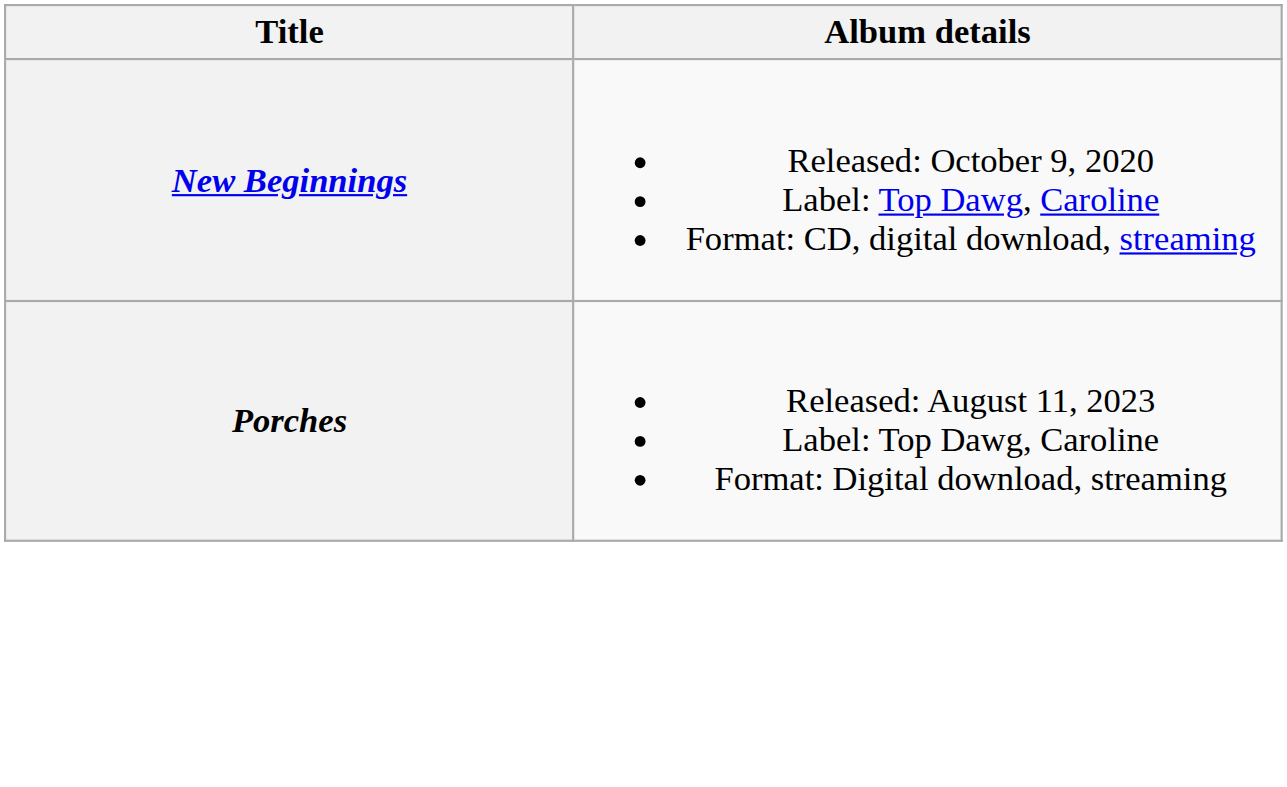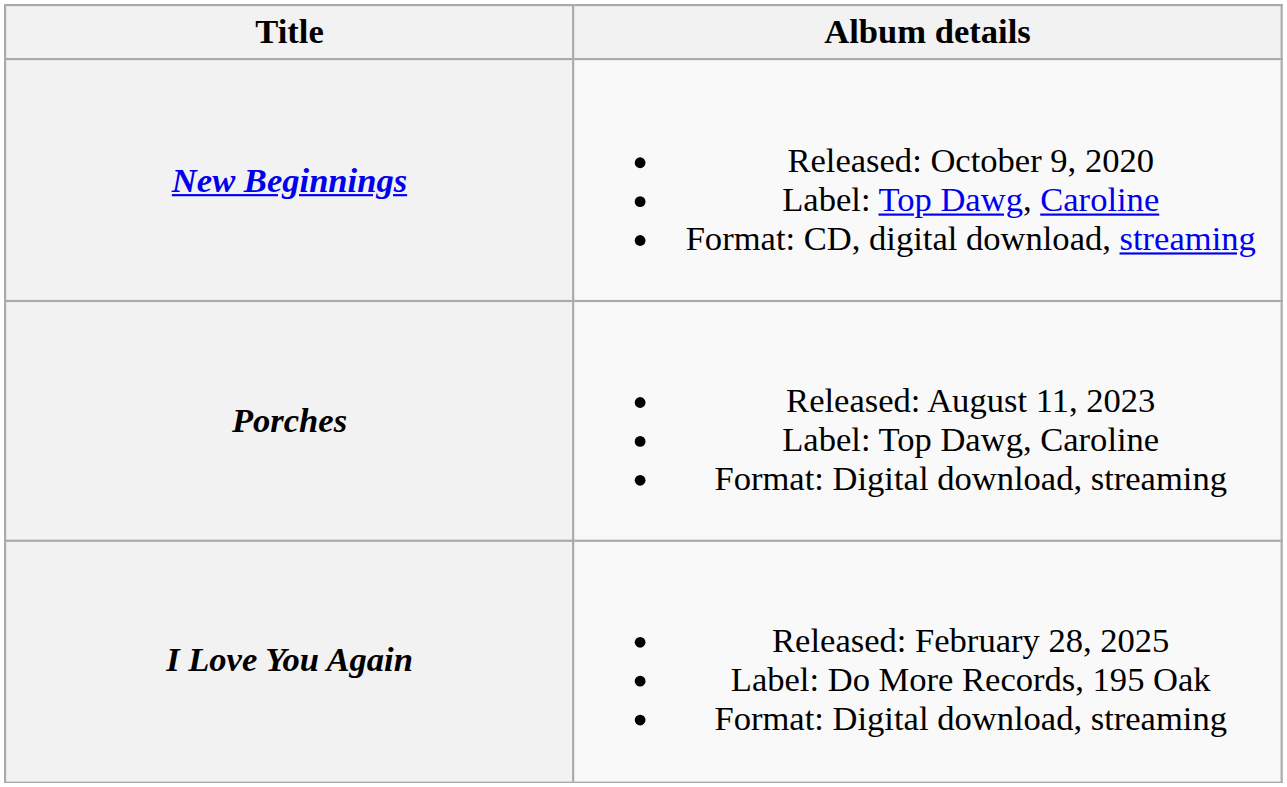+ row: I Love You Again | Released: February 28, 2025 Label: Do More Records, 195 Oak Format: Digital download, streaming
